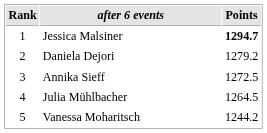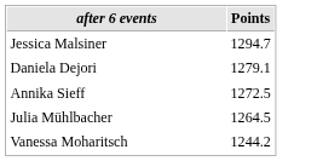- column: Rank | 1 | 2 | 3 | 4 | 5
Jessica Malsiner | Points: bold -> normal
Daniela Dejori | Points: 1279.2 -> 1279.1
